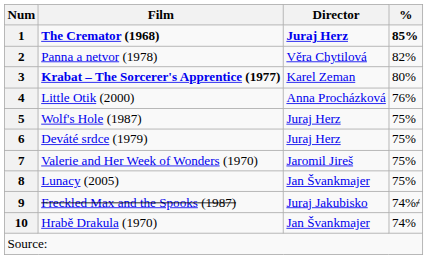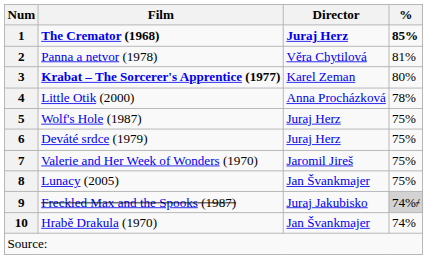2 | %: 82% -> 81%
4 | %: 76% -> 78%
9 | %: no background -> lightgrey background
